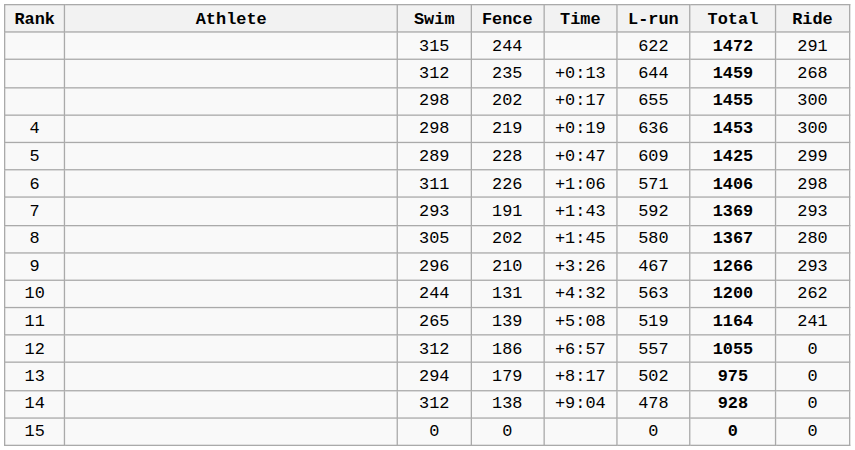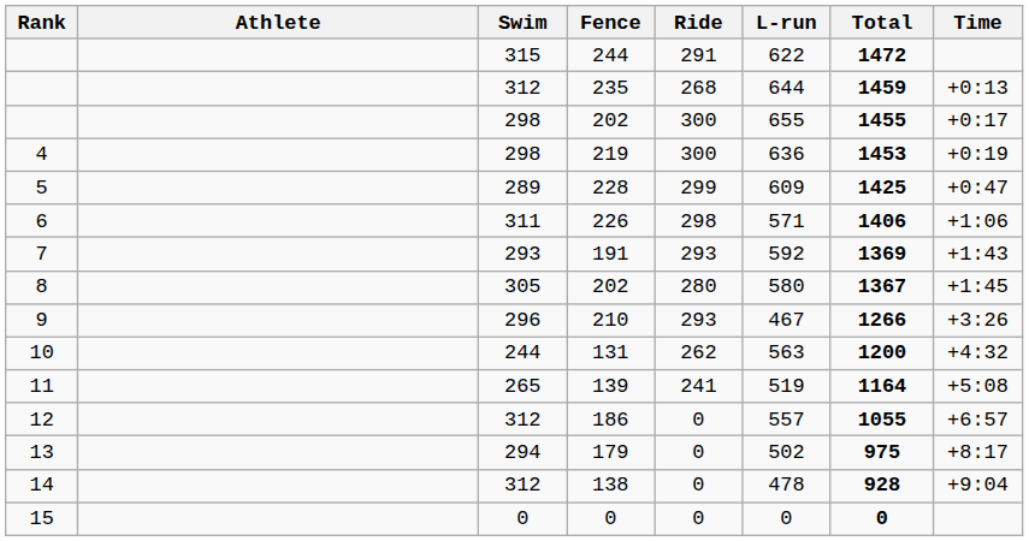columns swapped: Ride <-> Time
